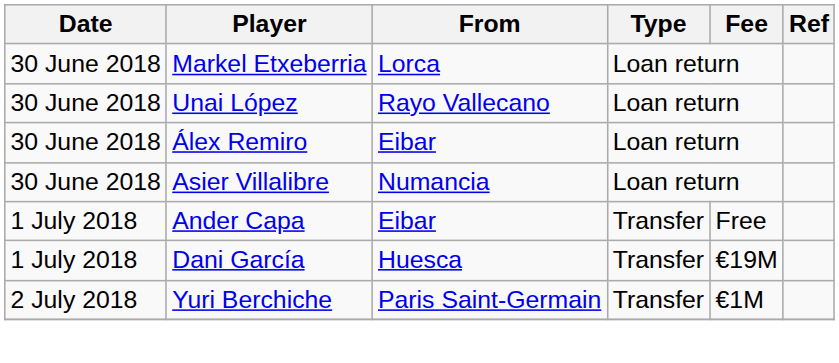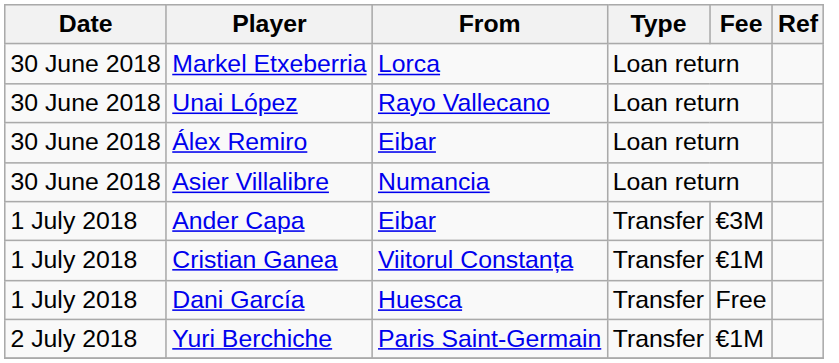Ander Capa | Fee: Free -> €3M
+ row: 1 July 2018 | Cristian Ganea | Viitorul Constanța | Transfer | €1M
Dani García | Fee: €19M -> Free
